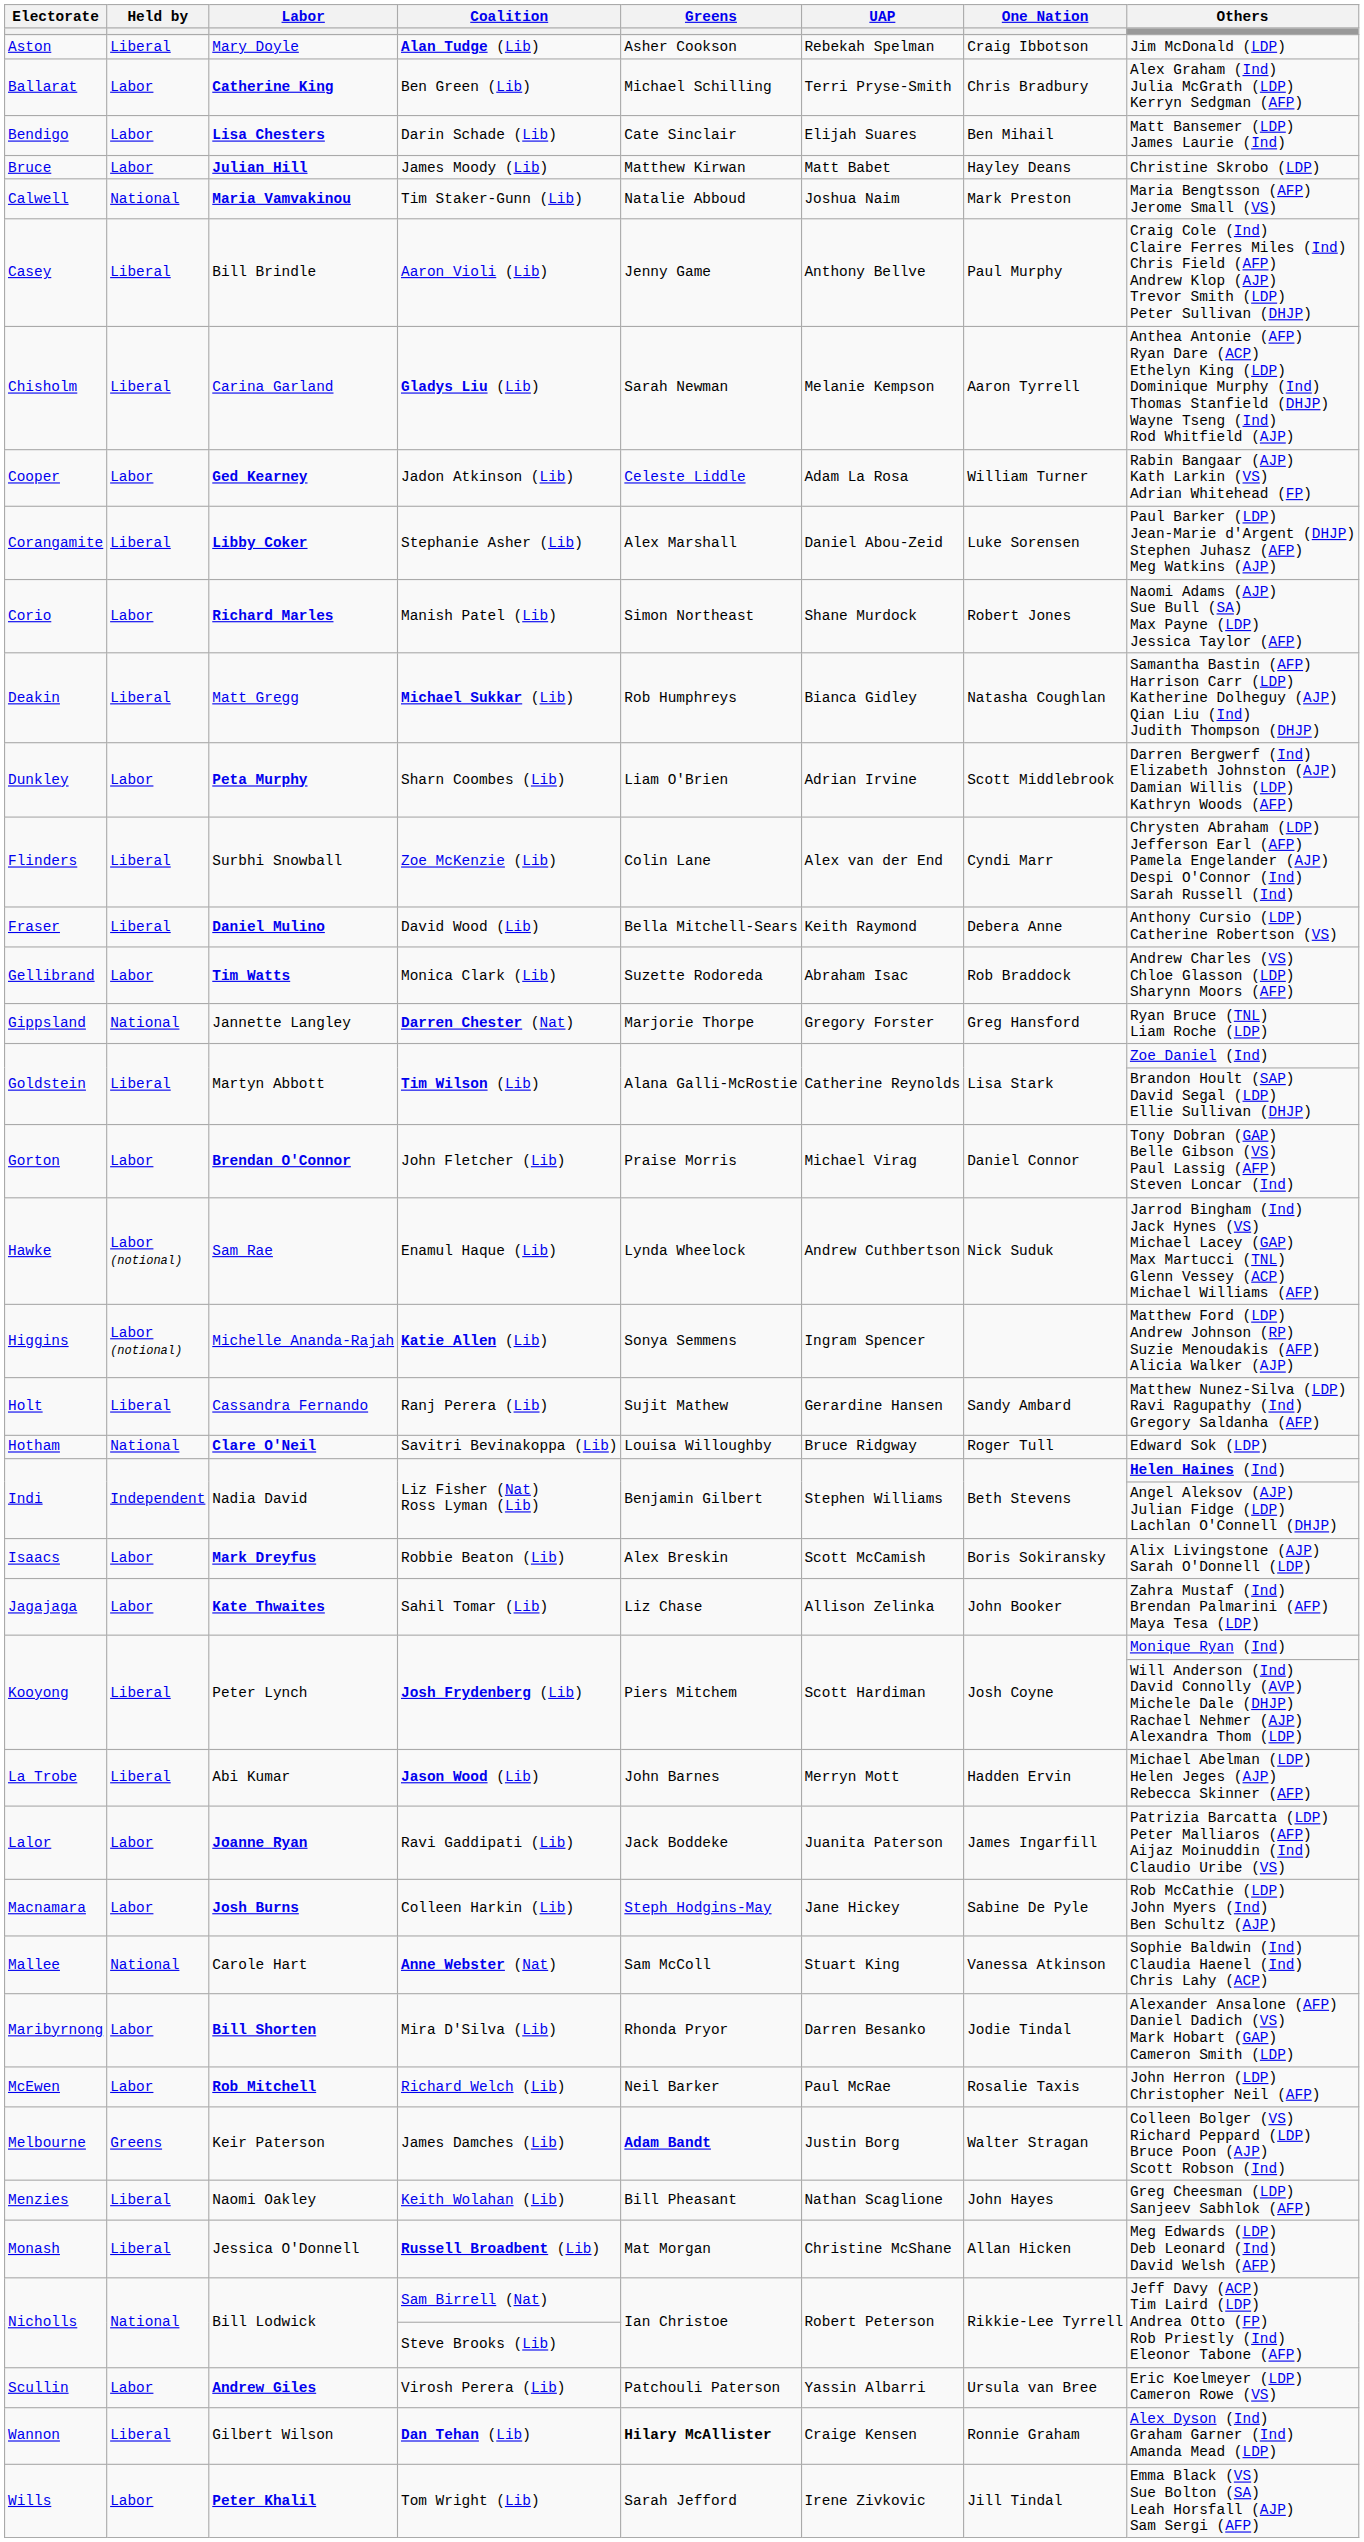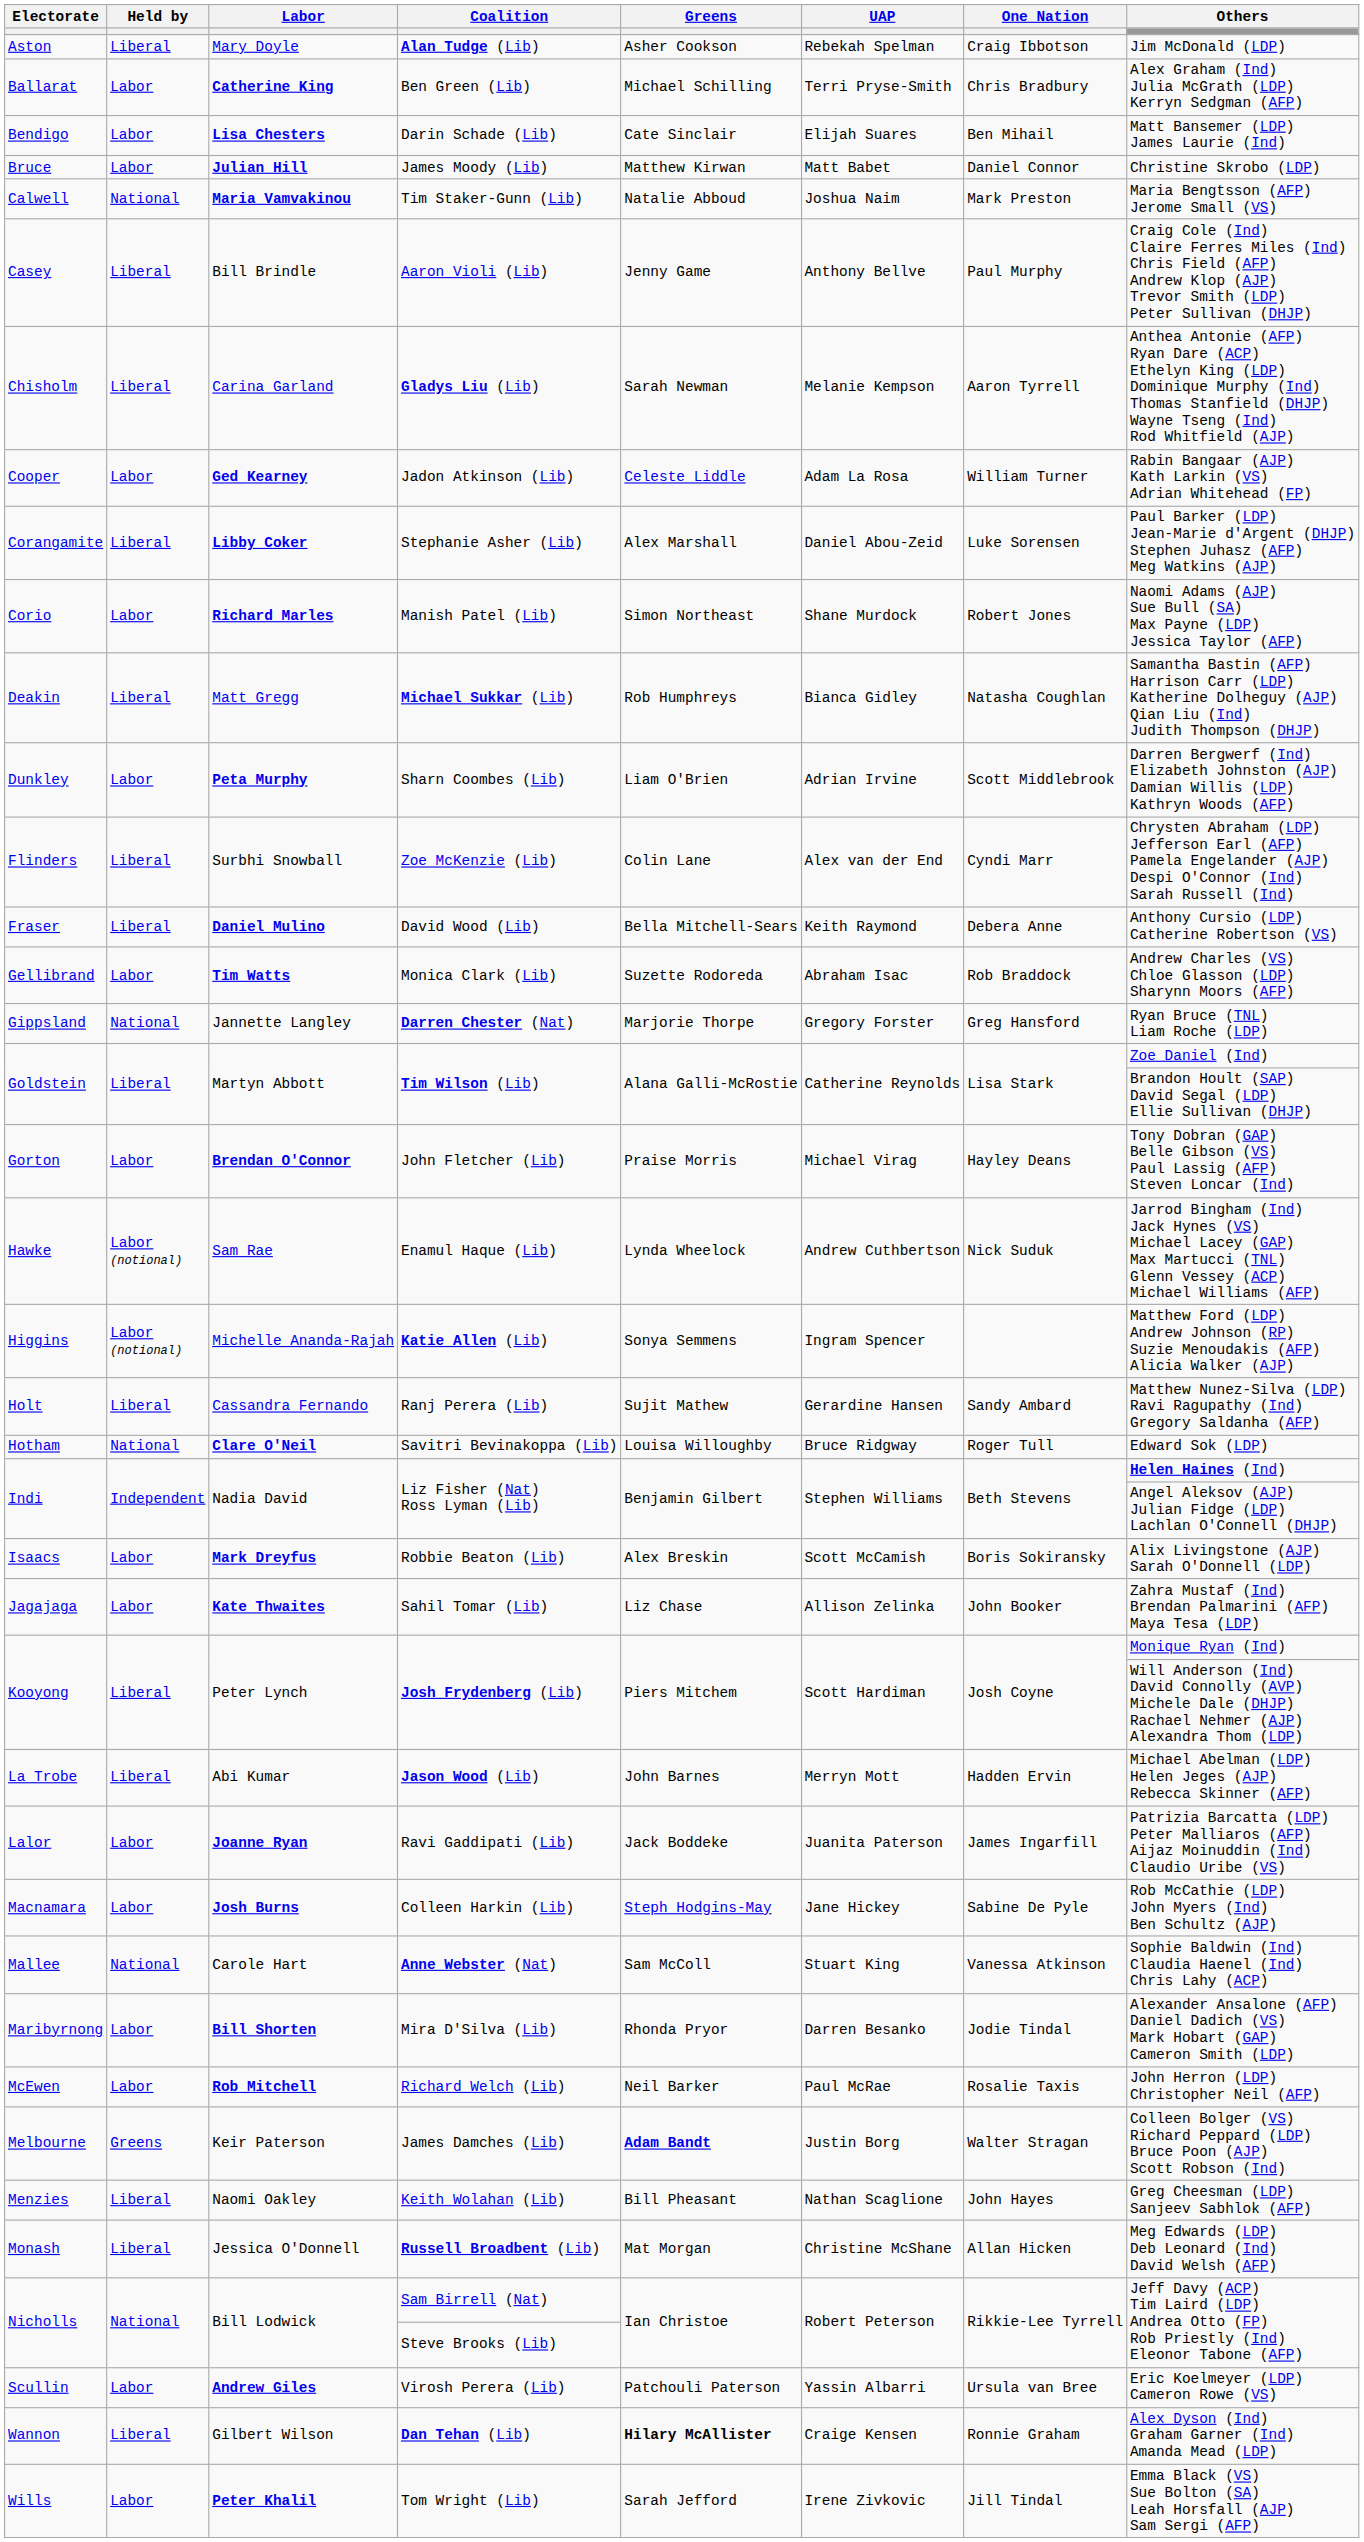James Moody (Lib) | One Nation: Hayley Deans -> Daniel Connor
John Fletcher (Lib) | One Nation: Daniel Connor -> Hayley Deans
